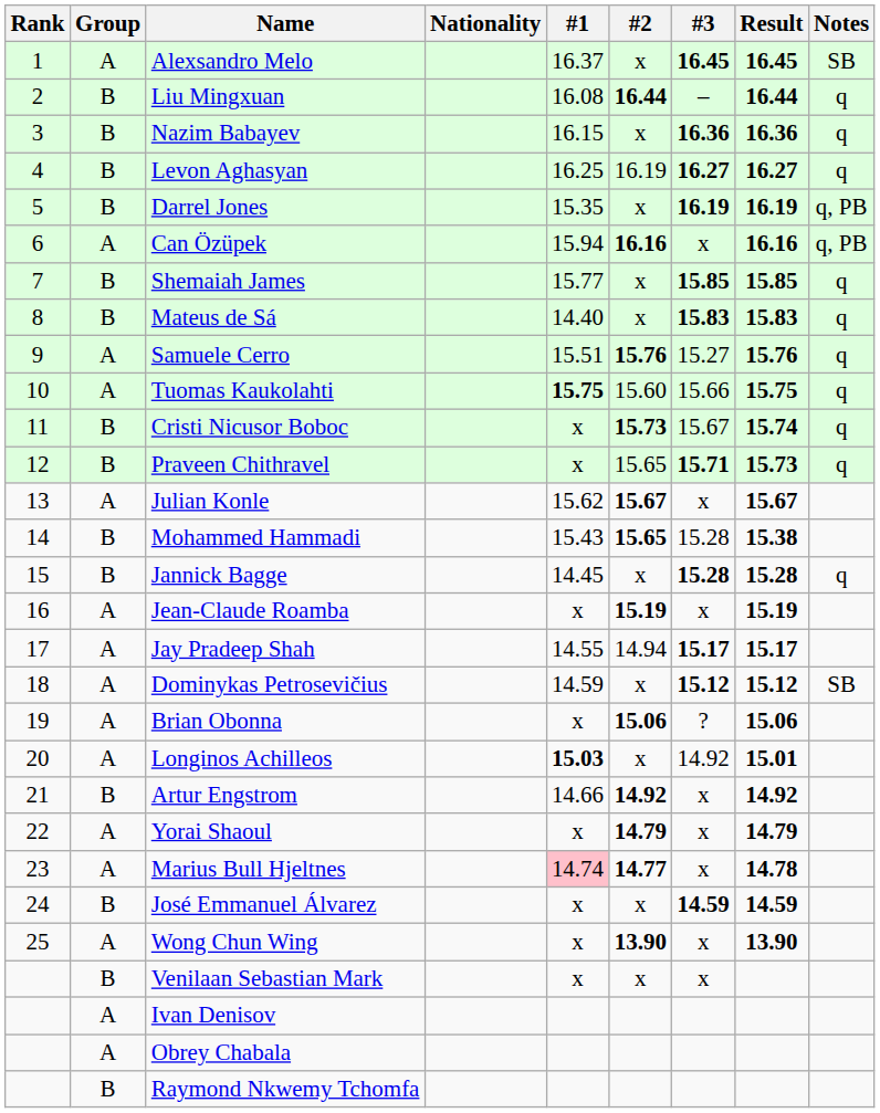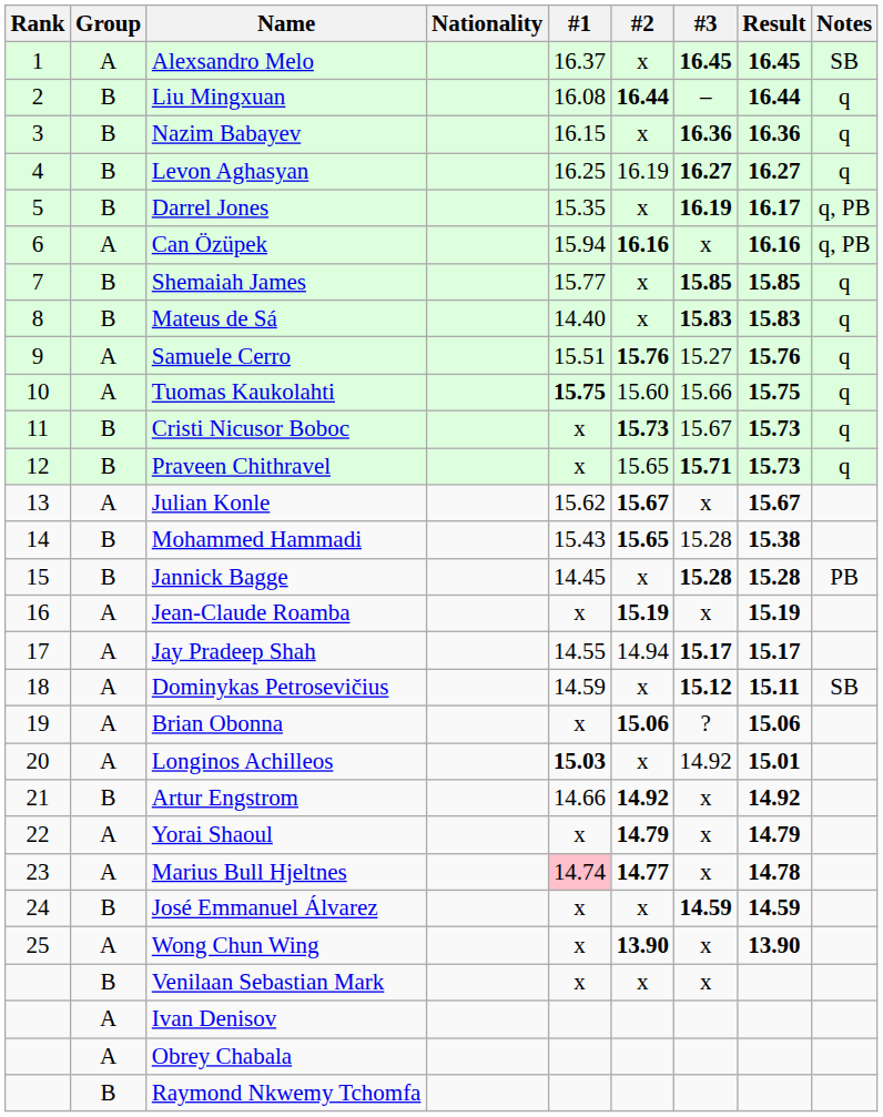Darrel Jones | Result: 16.19 -> 16.17
Cristi Nicusor Boboc | Result: 15.74 -> 15.73
Jannick Bagge | Notes: q -> PB
Dominykas Petrosevičius | Result: 15.12 -> 15.11
